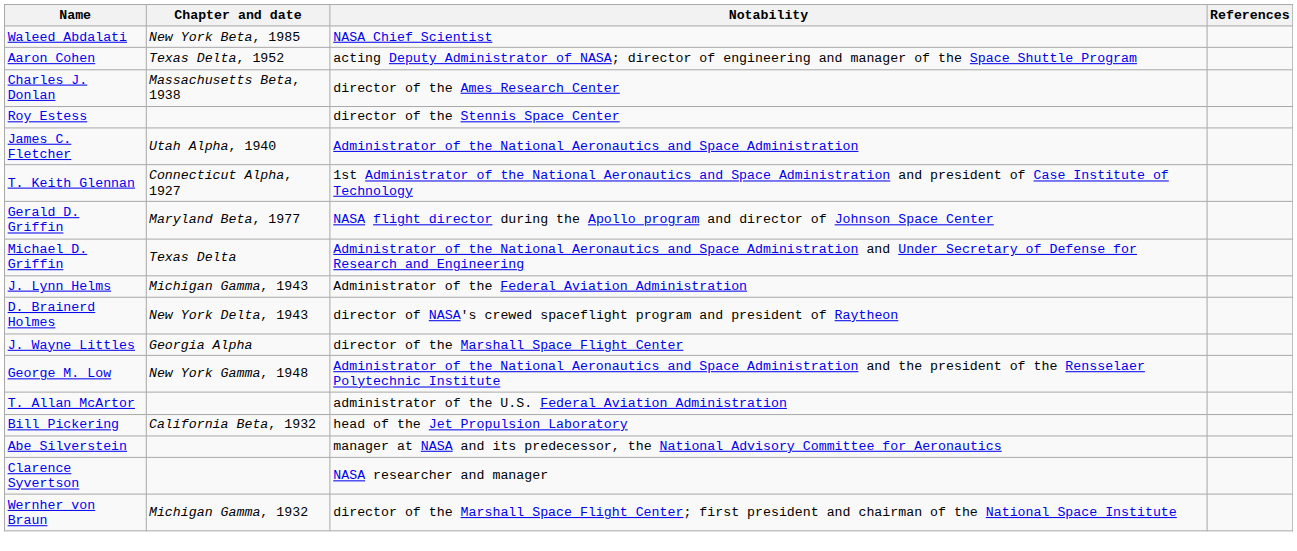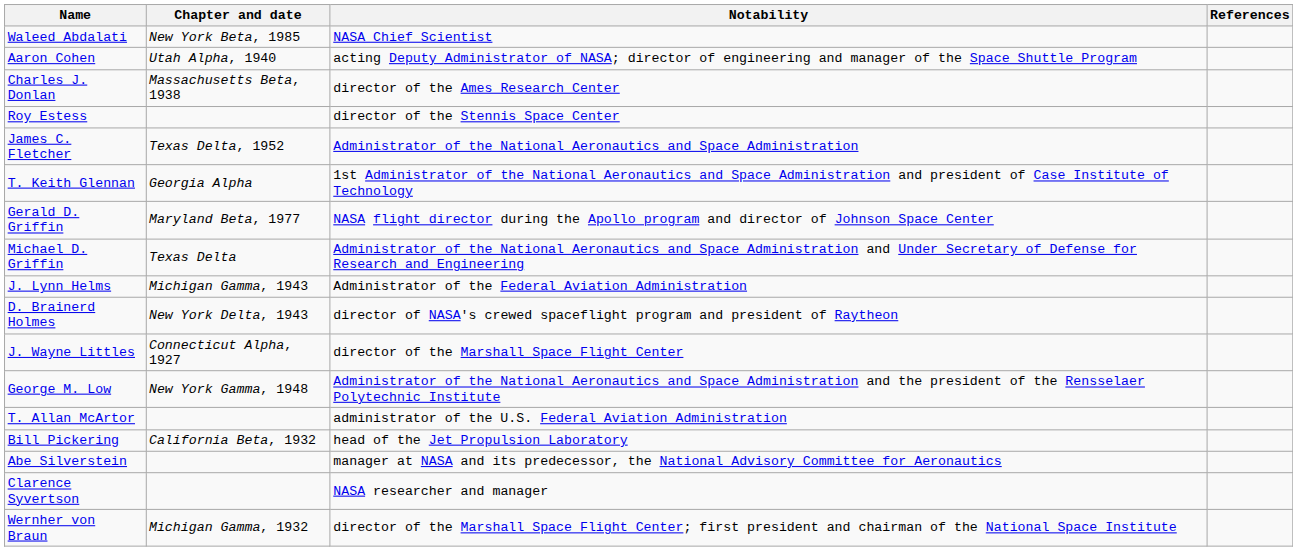Aaron Cohen | Chapter and date: Texas Delta, 1952 -> Utah Alpha, 1940
James C. Fletcher | Chapter and date: Utah Alpha, 1940 -> Texas Delta, 1952
T. Keith Glennan | Chapter and date: Connecticut Alpha, 1927 -> Georgia Alpha
J. Wayne Littles | Chapter and date: Georgia Alpha -> Connecticut Alpha, 1927
